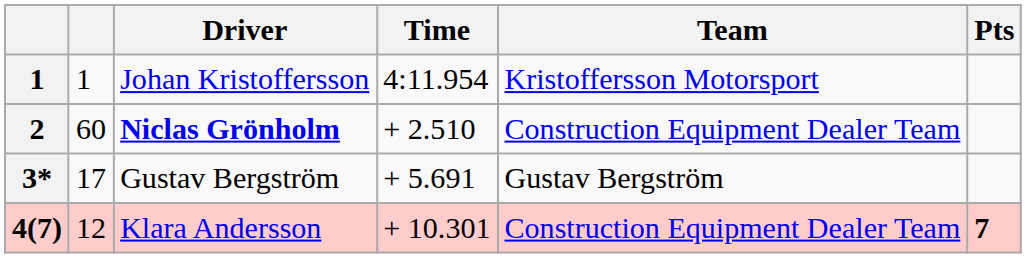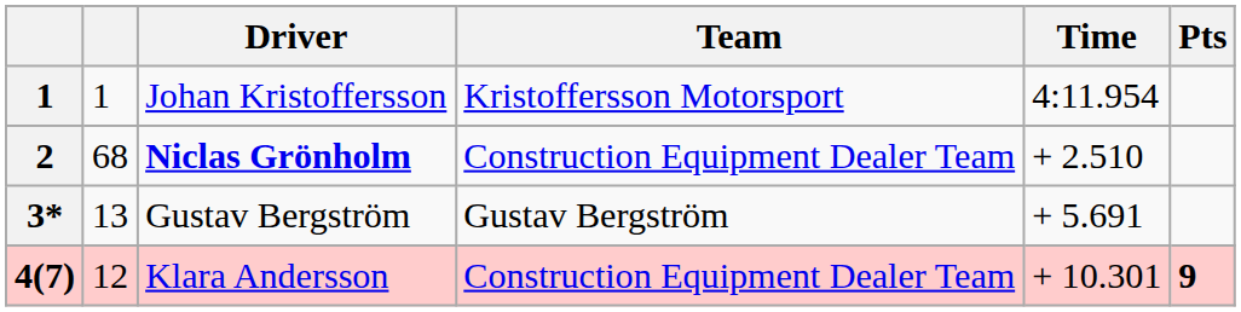columns swapped: Team <-> Time
2 | column 2: 60 -> 68
3* | column 2: 17 -> 13
4(7) | Pts: 7 -> 9
